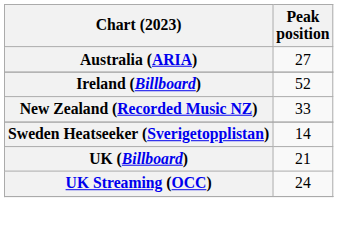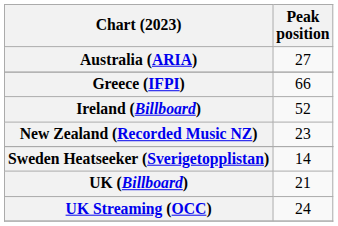+ row: Greece (IFPI) | 66
New Zealand (Recorded Music NZ) | Peak position: 33 -> 23
